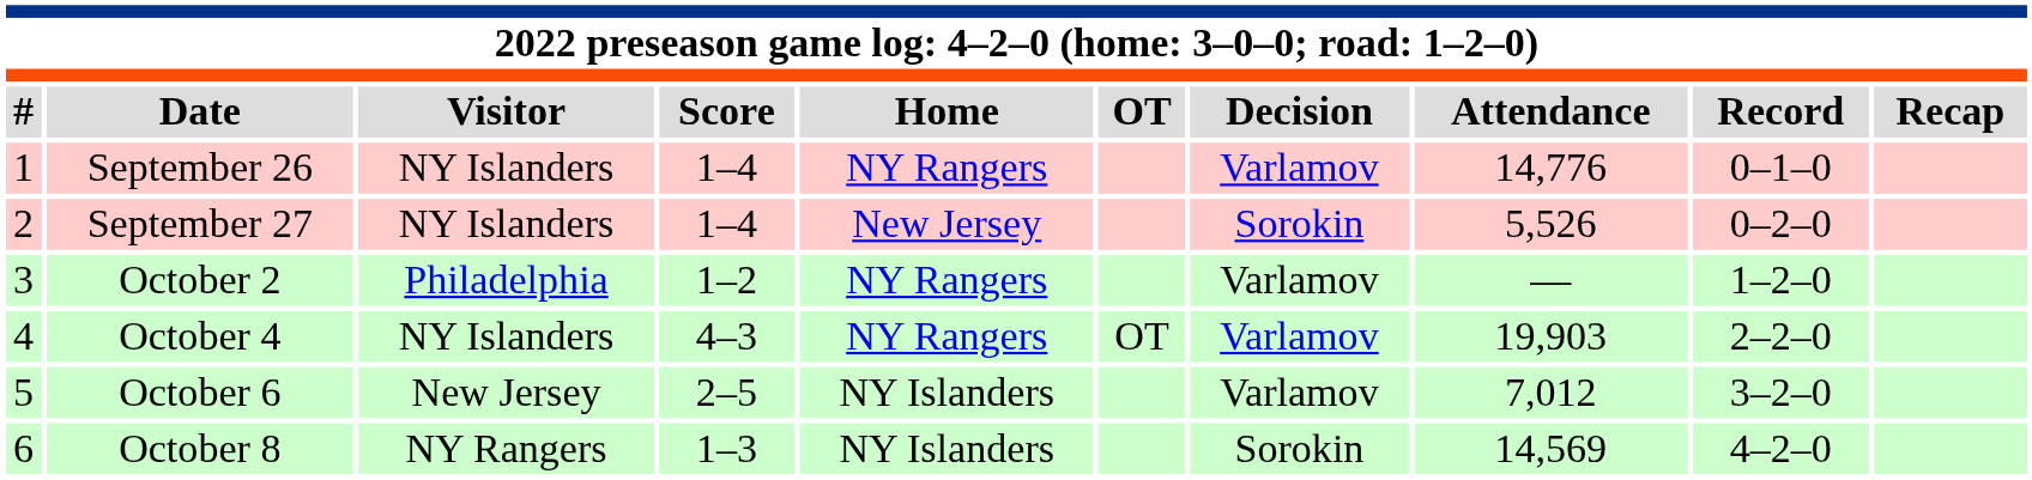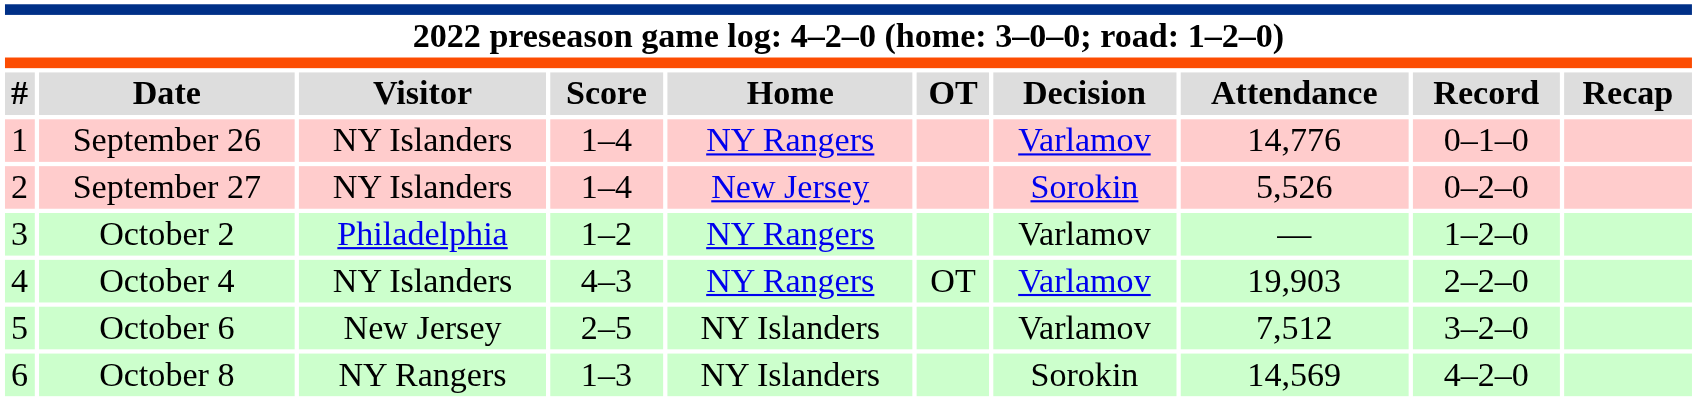October 6 | Attendance: 7,012 -> 7,512
